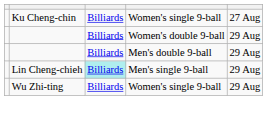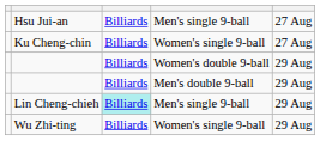+ row: Hsu Jui-an | Billiards | Men's single 9-ball | 27 Aug
